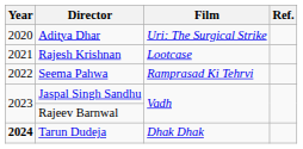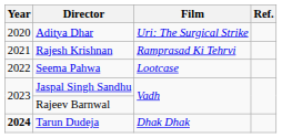Rajesh Krishnan | Film: Lootcase -> Ramprasad Ki Tehrvi
Seema Pahwa | Film: Ramprasad Ki Tehrvi -> Lootcase
